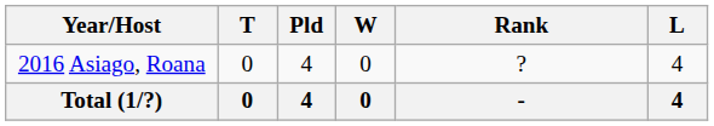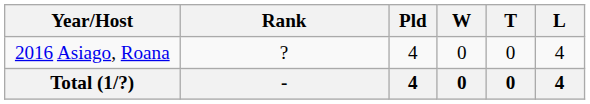columns swapped: Rank <-> T
